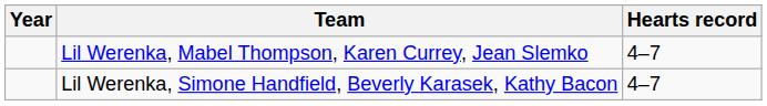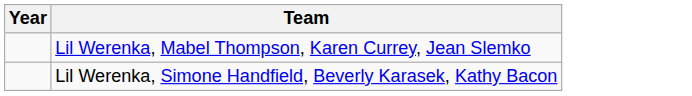- column: Hearts record | 4–7 | 4–7
